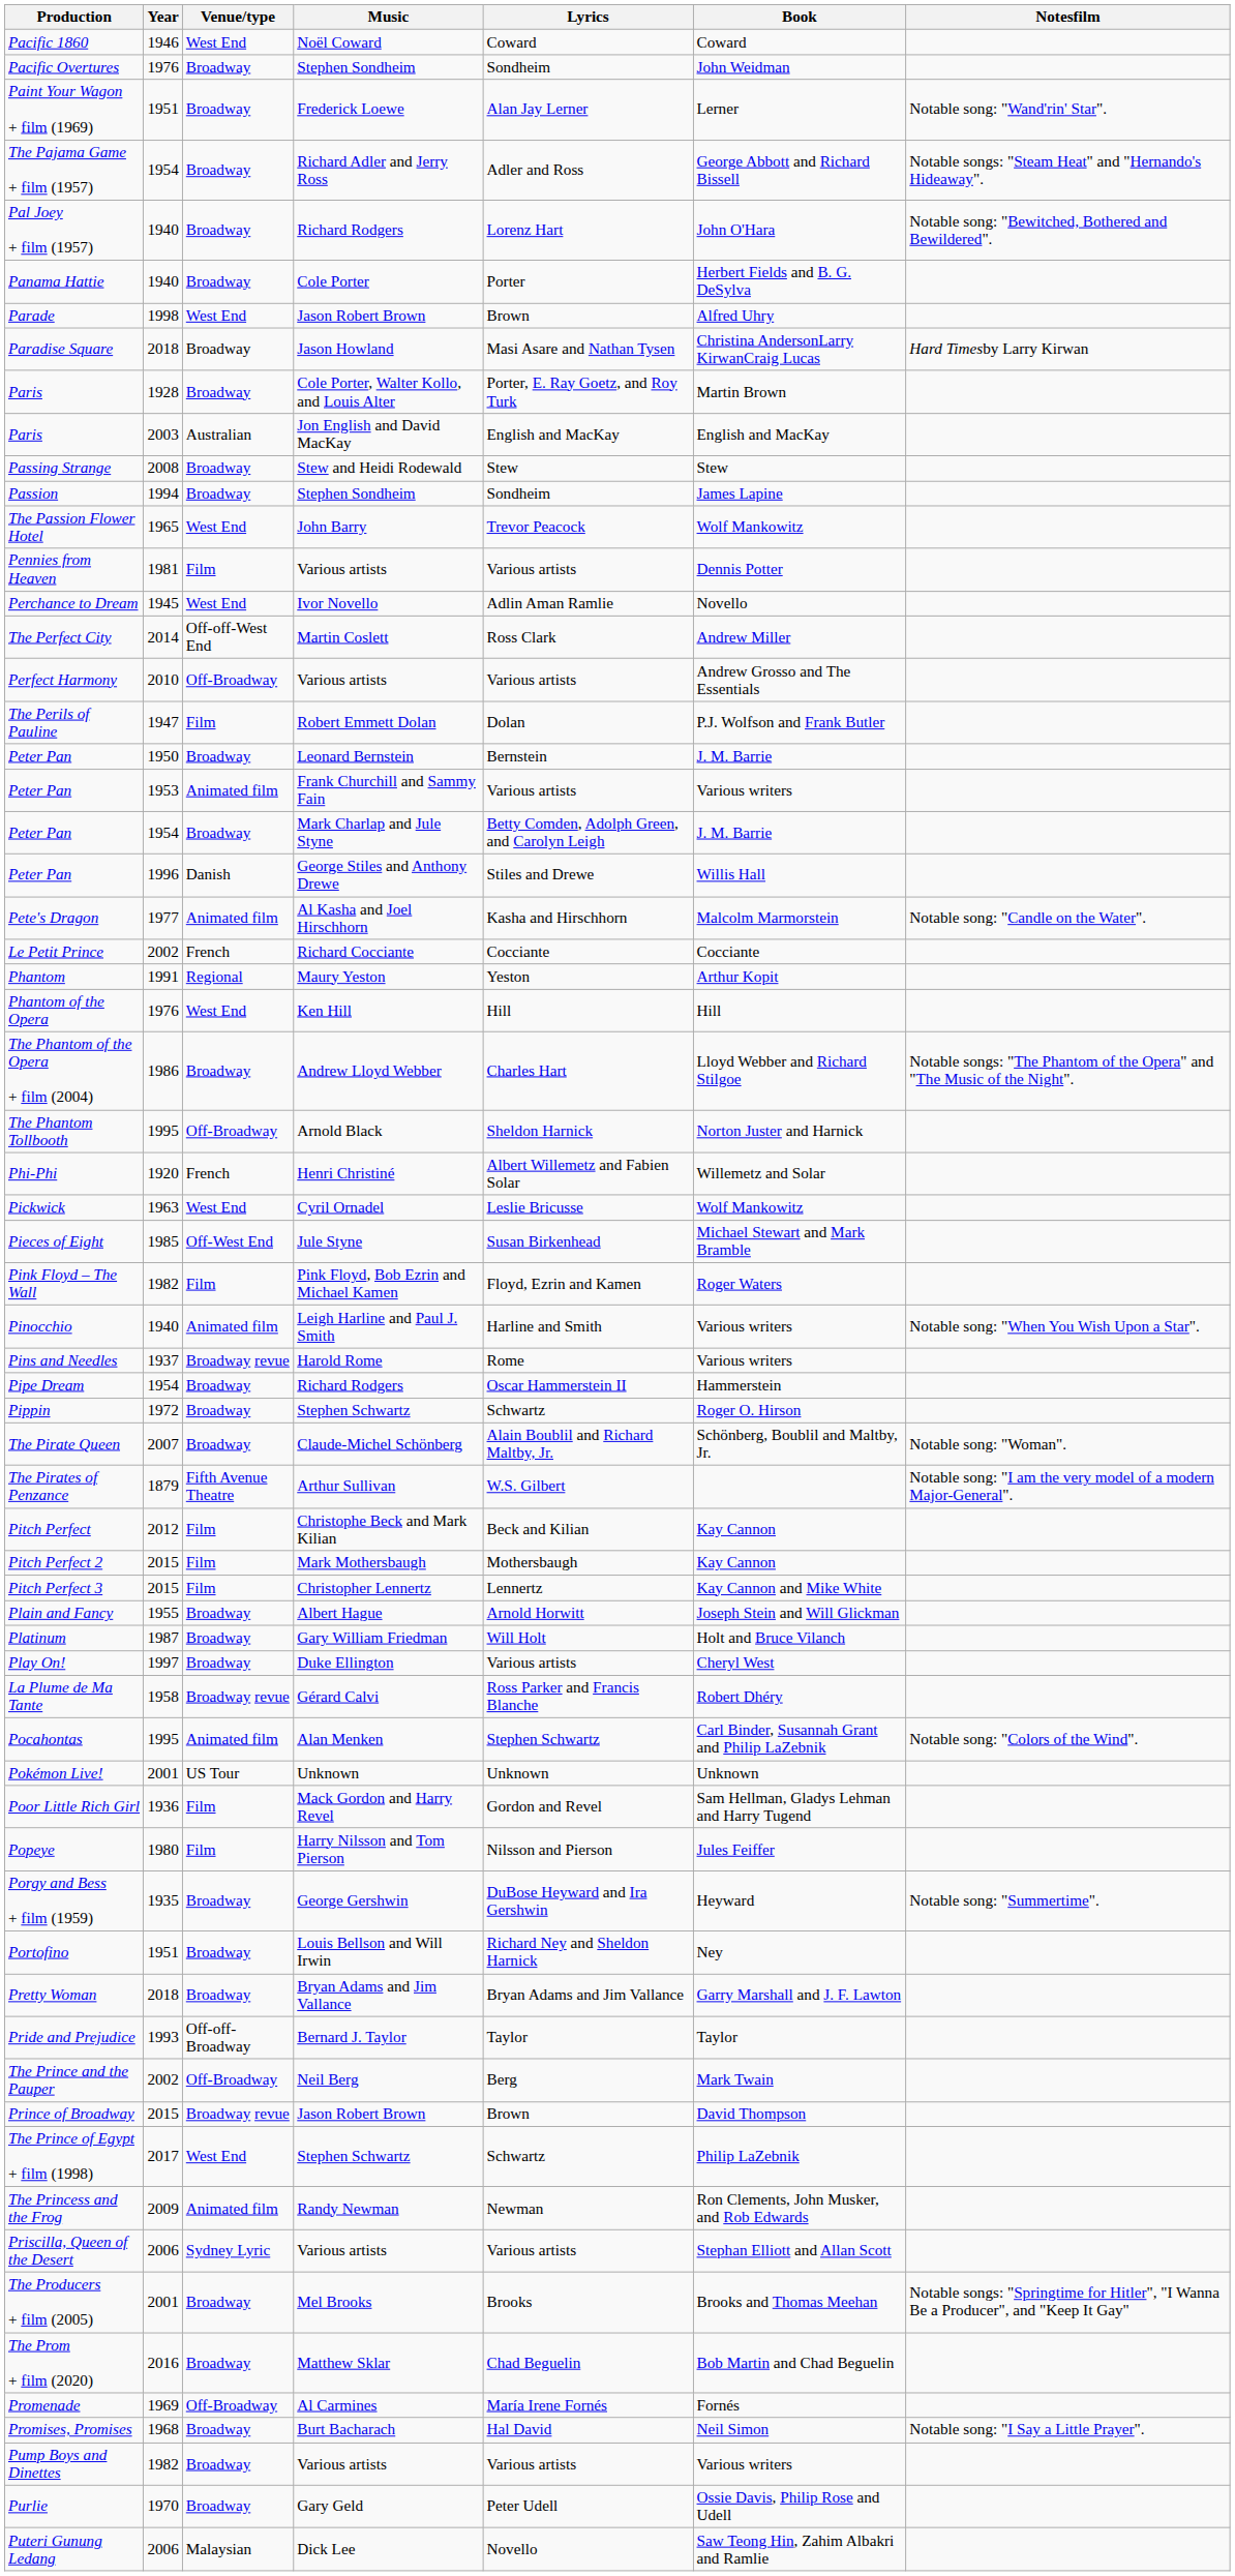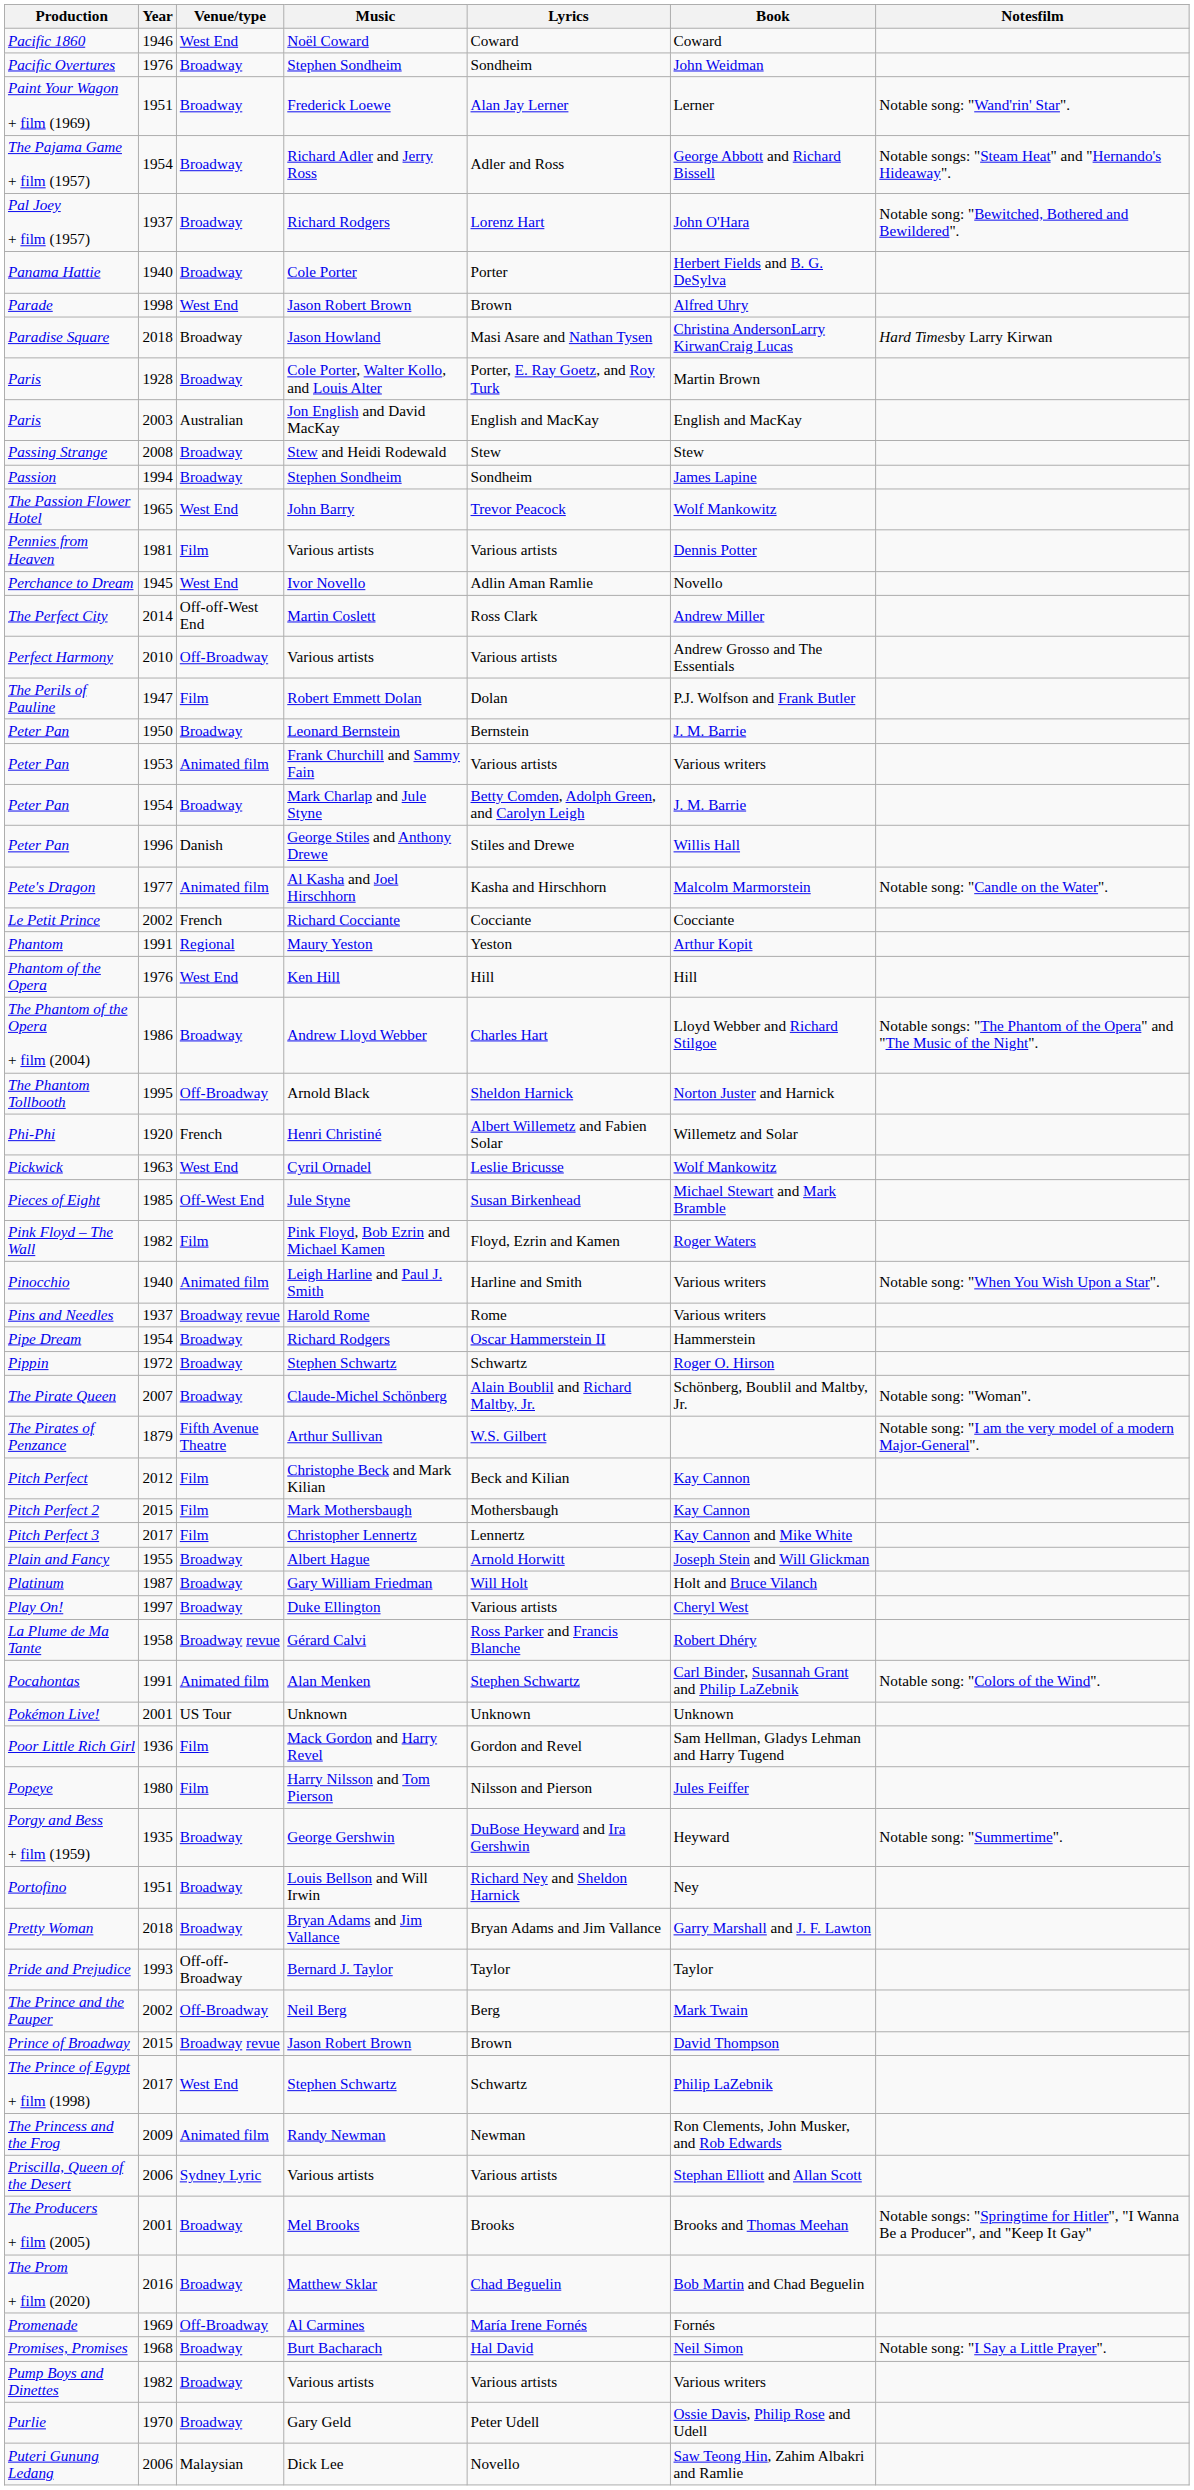Pal Joey + film (1957) | Year: 1940 -> 1937
Pitch Perfect 3 | Year: 2015 -> 2017
Pocahontas | Year: 1995 -> 1991
